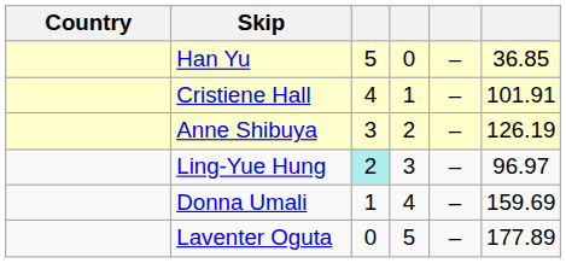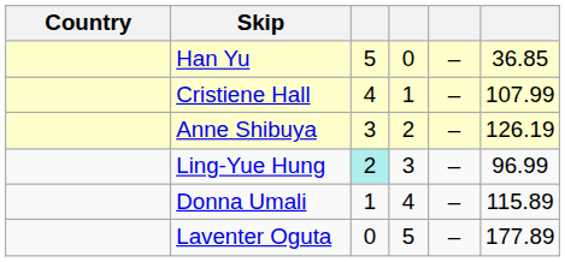Cristiene Hall | column 6: 101.91 -> 107.99
Ling-Yue Hung | column 6: 96.97 -> 96.99
Donna Umali | column 6: 159.69 -> 115.89
